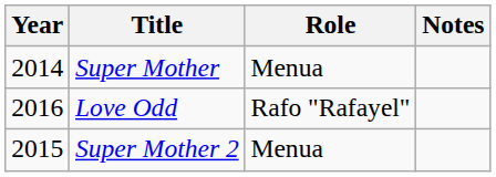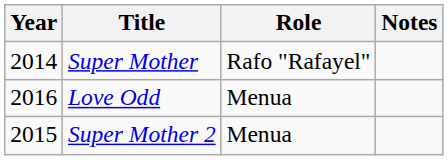Super Mother | Role: Menua -> Rafo "Rafayel"
Love Odd | Role: Rafo "Rafayel" -> Menua
